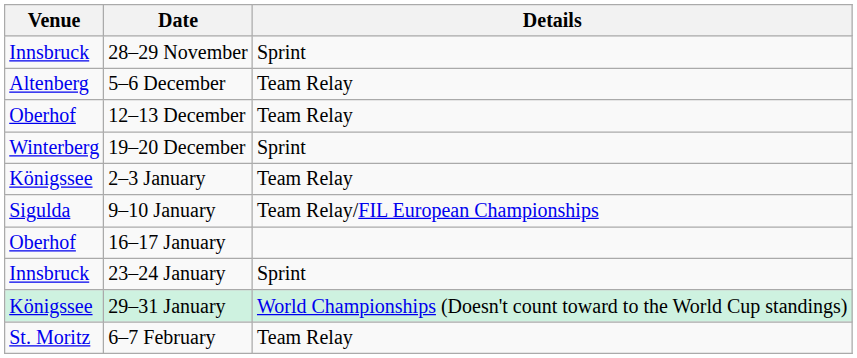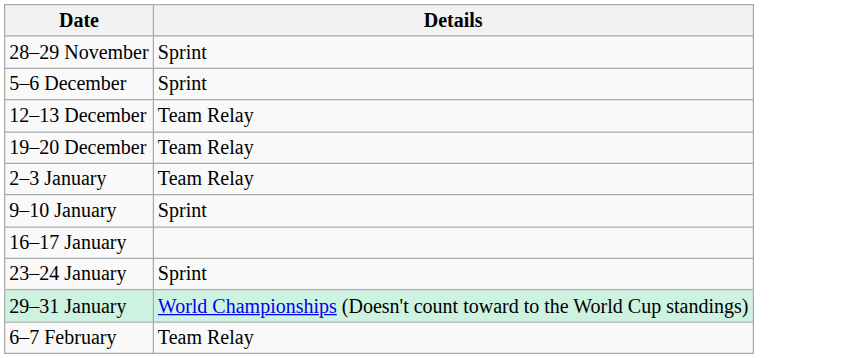- column: Venue | Innsbruck | Altenberg | Oberhof | Winterberg | Königssee | Sigulda | Oberhof | Innsbruck | Königssee | St. Moritz
5–6 December | Details: Team Relay -> Sprint
19–20 December | Details: Sprint -> Team Relay
9–10 January | Details: Team Relay/FIL European Championships -> Sprint
